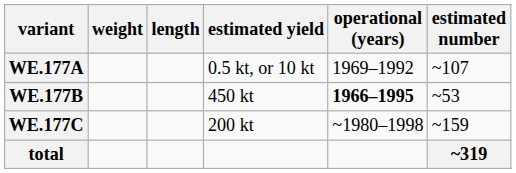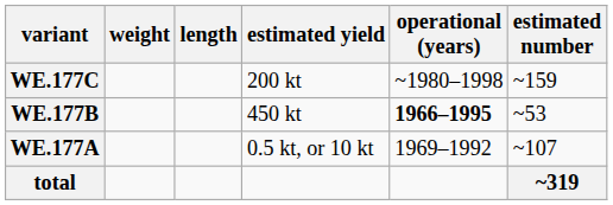rows swapped: WE.177A <-> WE.177C
